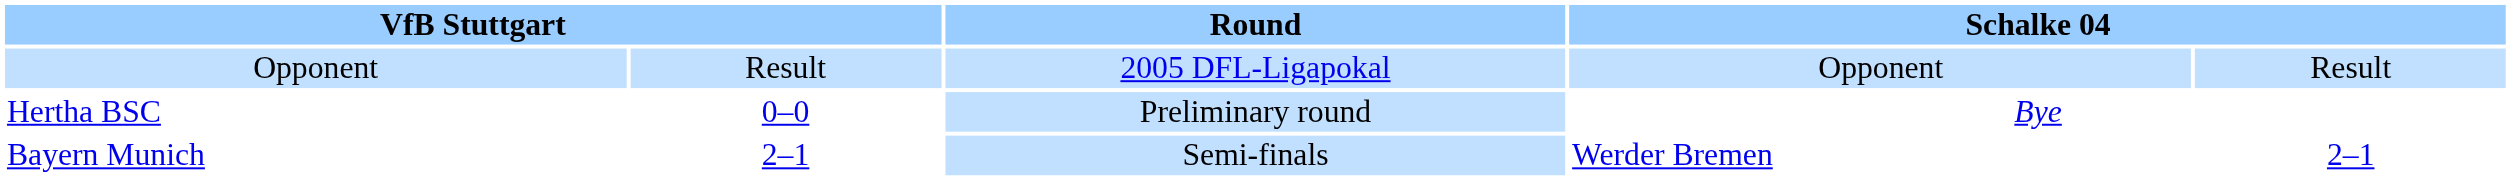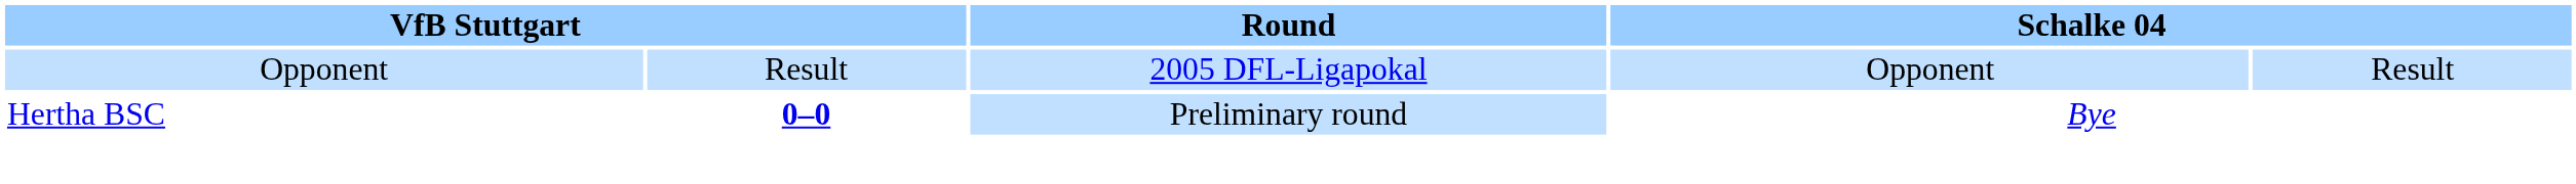Hertha BSC | column 2: normal -> bold
- row: Bayern Munich | 2–1 | Semi-finals | Werder Bremen | 2–1
